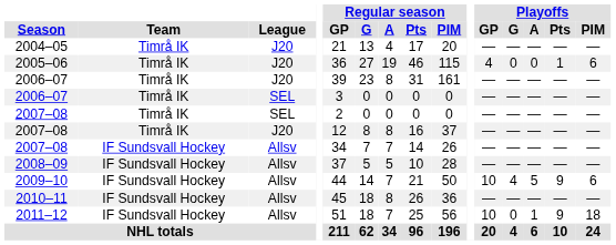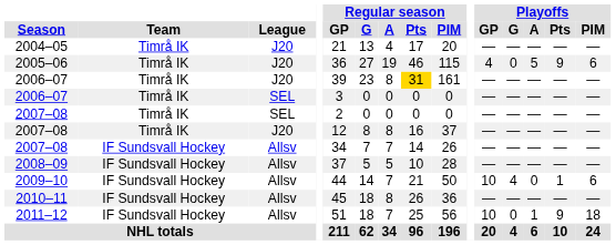2005–06 | Playoffs / A: 0 -> 5
2005–06 | Playoffs / Pts: 1 -> 9
2006–07 / J20 | Regular season / Pts: no background -> gold background
2009–10 | Playoffs / A: 5 -> 0
2009–10 | Playoffs / Pts: 9 -> 1
